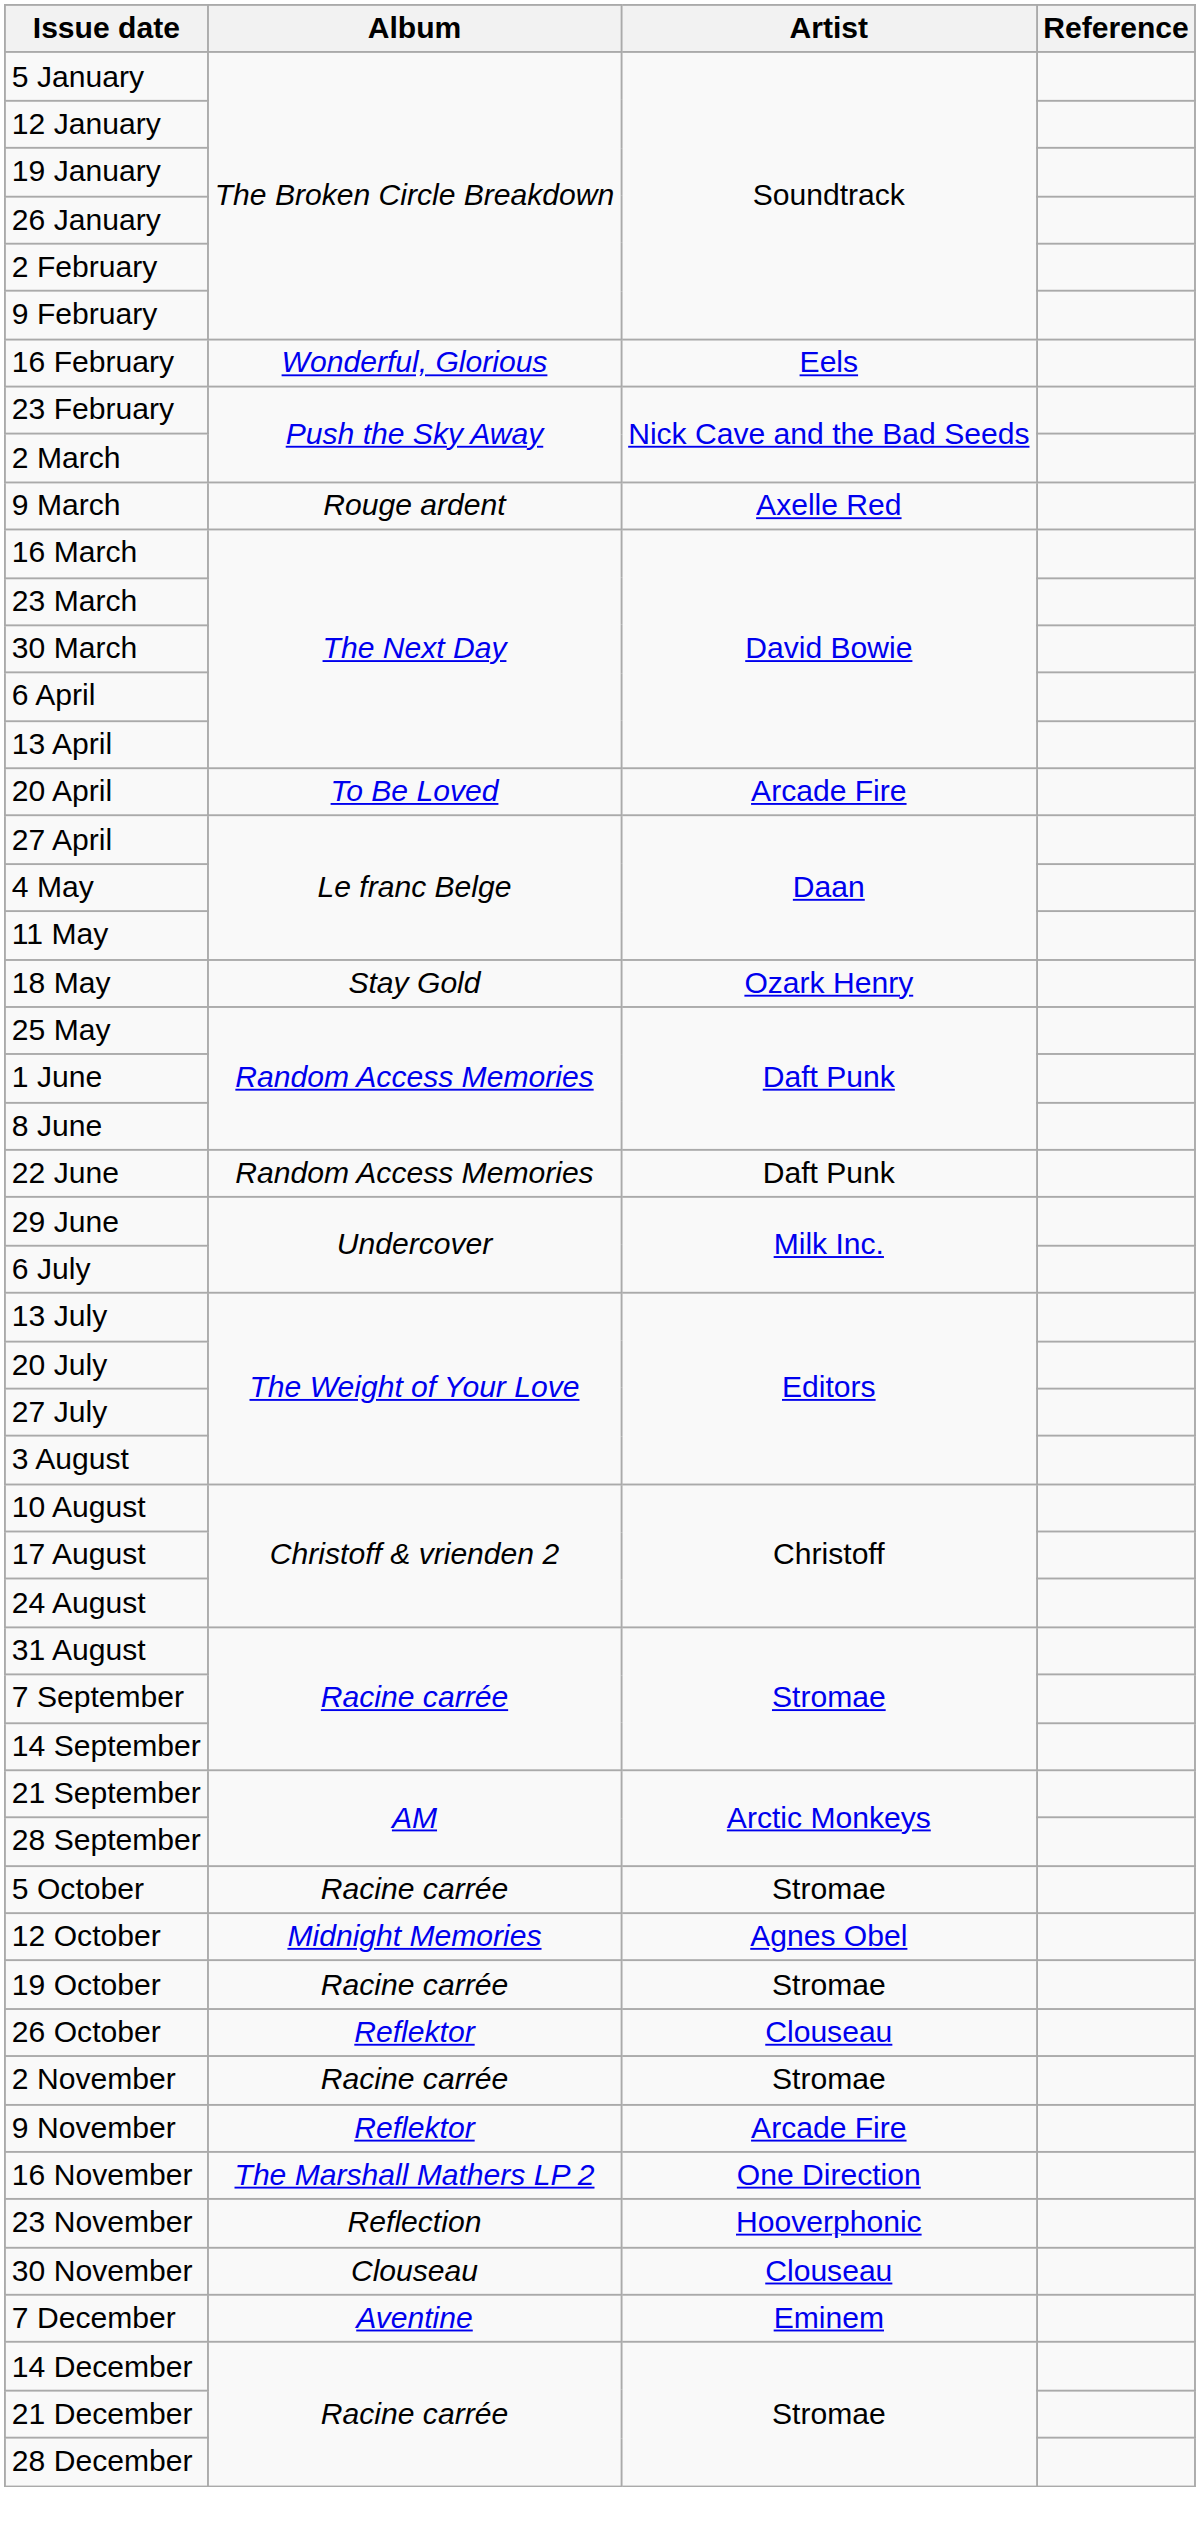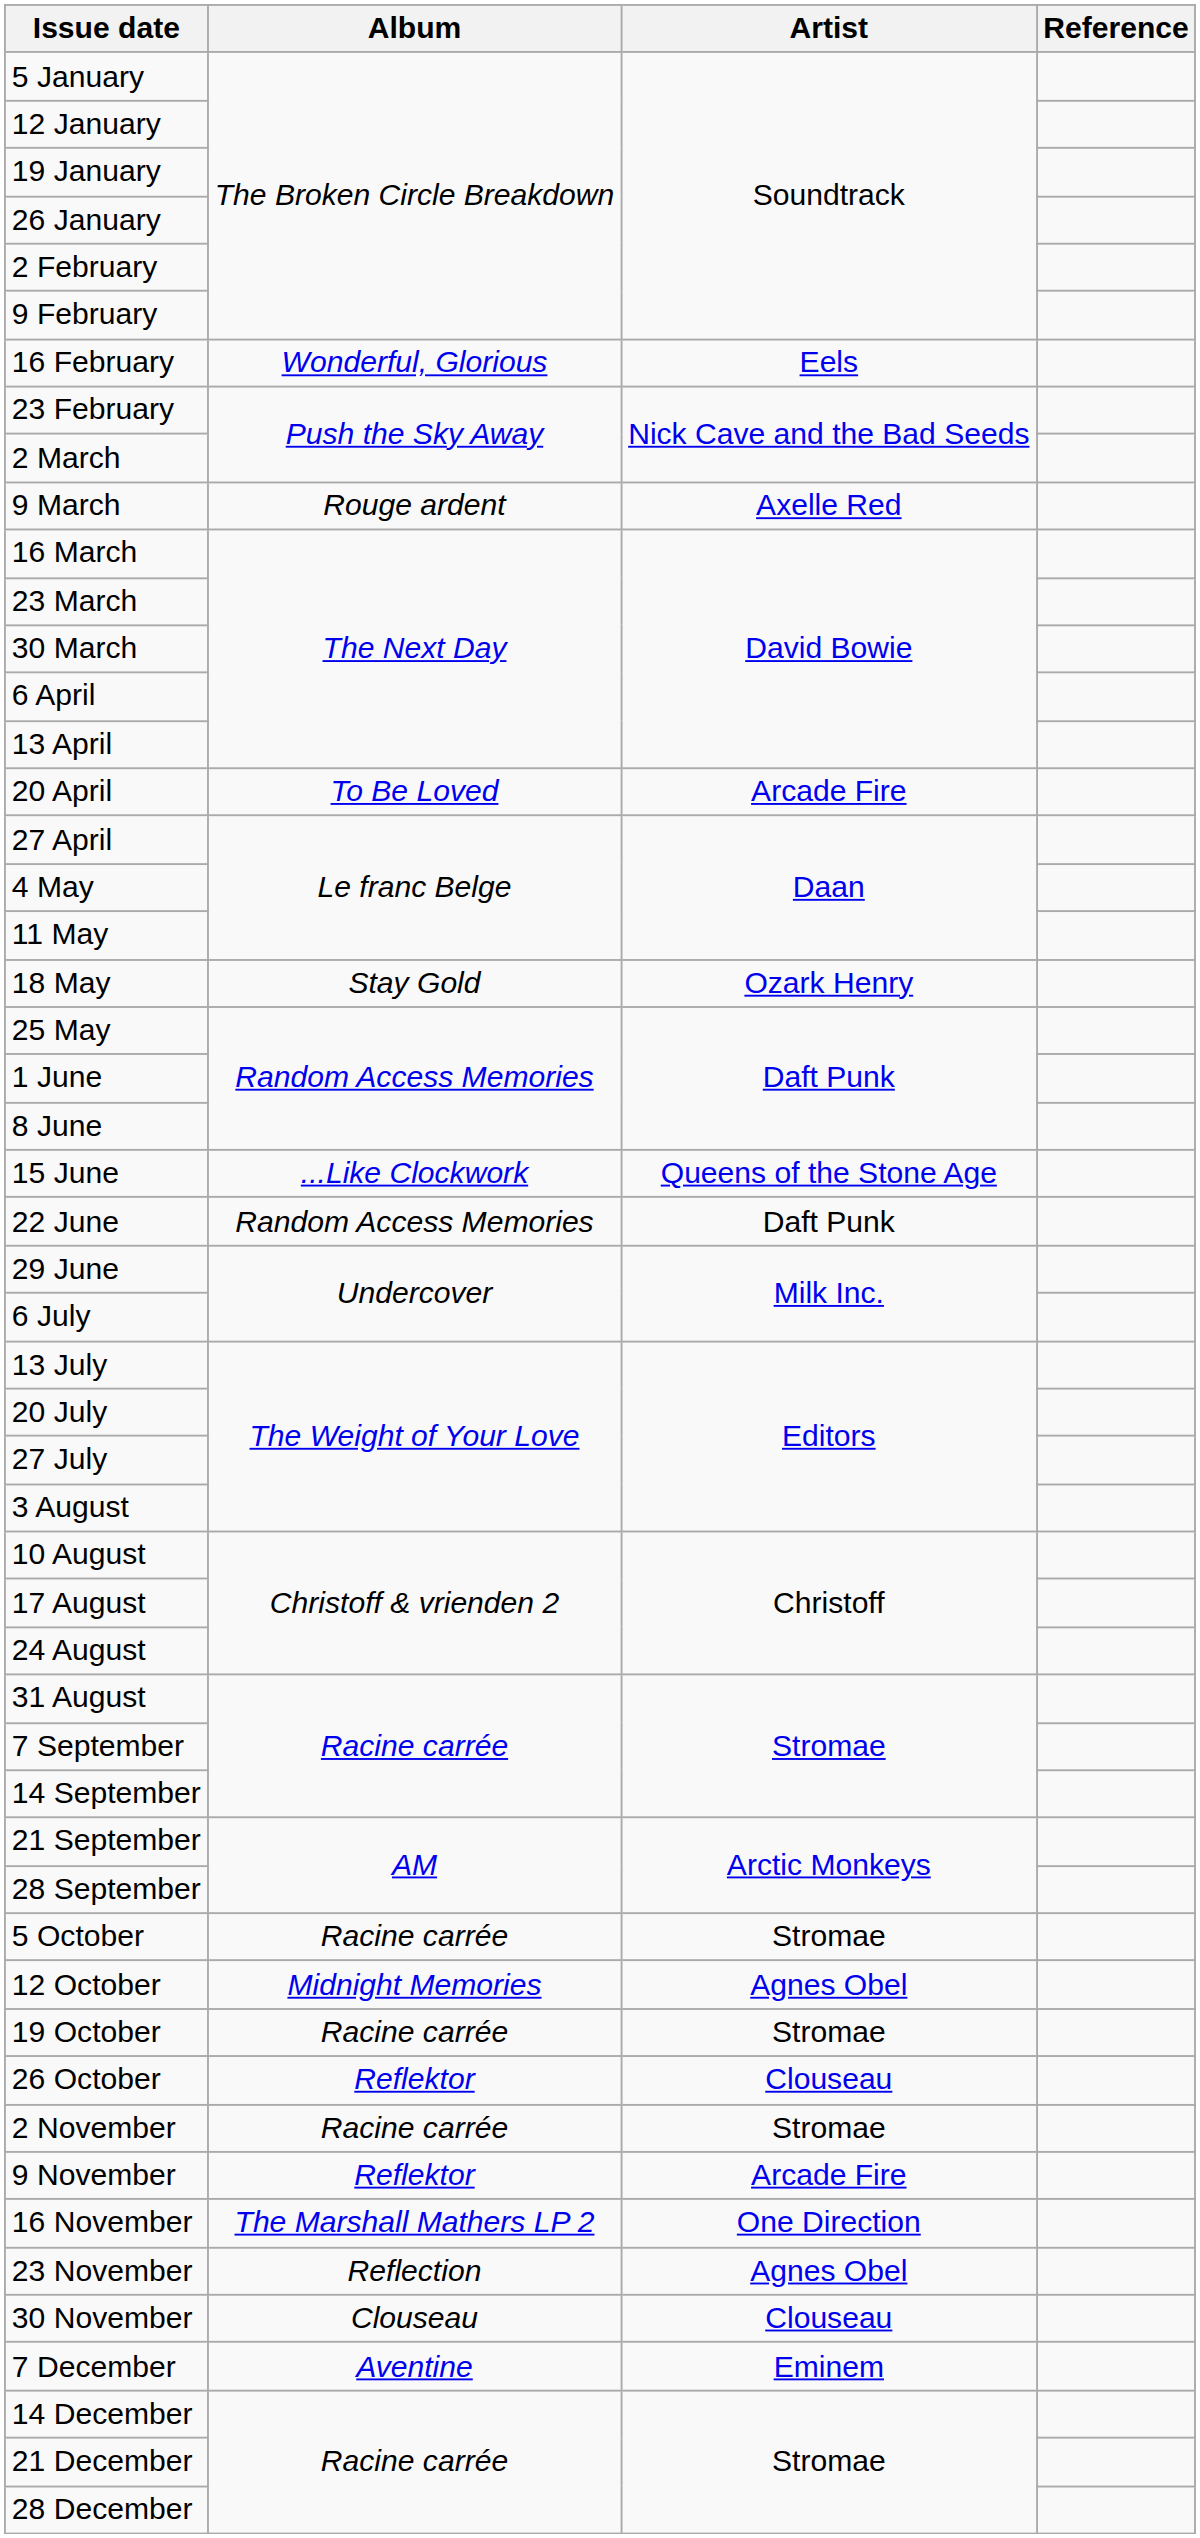+ row: 15 June | ...Like Clockwork | Queens of the Stone Age
23 November | Artist: Hooverphonic -> Agnes Obel
